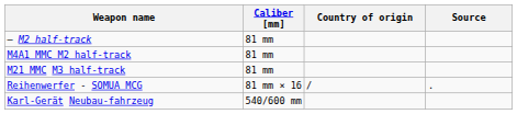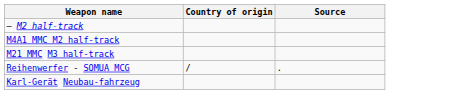- column: Caliber [mm] | 81 mm | 81 mm | 81 mm | 81 mm × 16 | 540/600 mm
